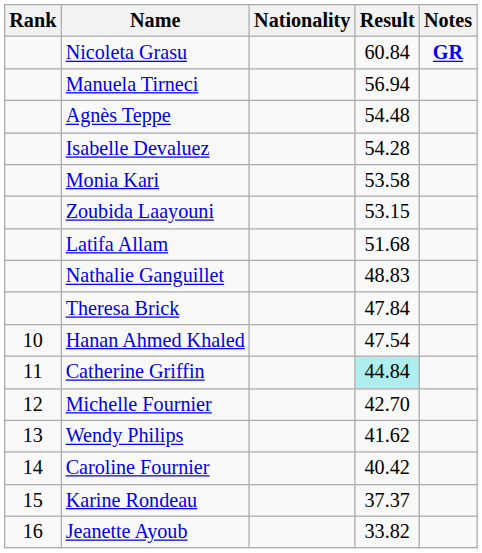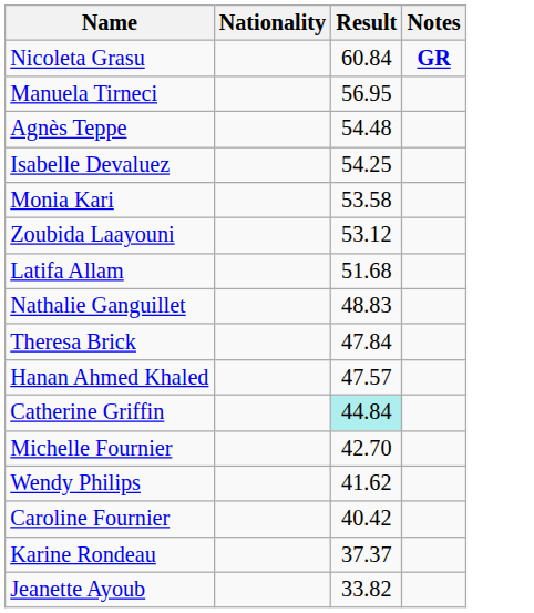- column: Rank | 10 | 11 | 12 | 13 | 14 | 15 | 16
Manuela Tirneci | Result: 56.94 -> 56.95
Isabelle Devaluez | Result: 54.28 -> 54.25
Zoubida Laayouni | Result: 53.15 -> 53.12
Hanan Ahmed Khaled | Result: 47.54 -> 47.57
